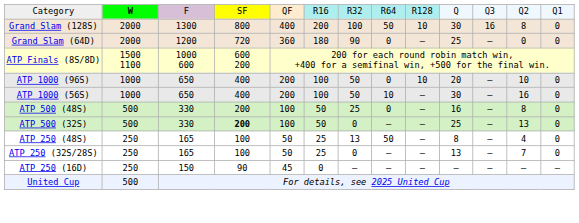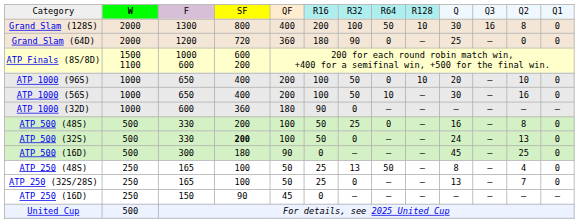+ row: ATP 1000 (32D) | 1000 | 600 | 360 | 180 | 90 | 0 | – | – | – | – | – | –
ATP 500 (32S) | column 10: 25 -> 24
+ row: ATP 500 (16D) | 500 | 300 | 180 | 90 | 0 | – | – | – | 45 | – | 25 | 0
